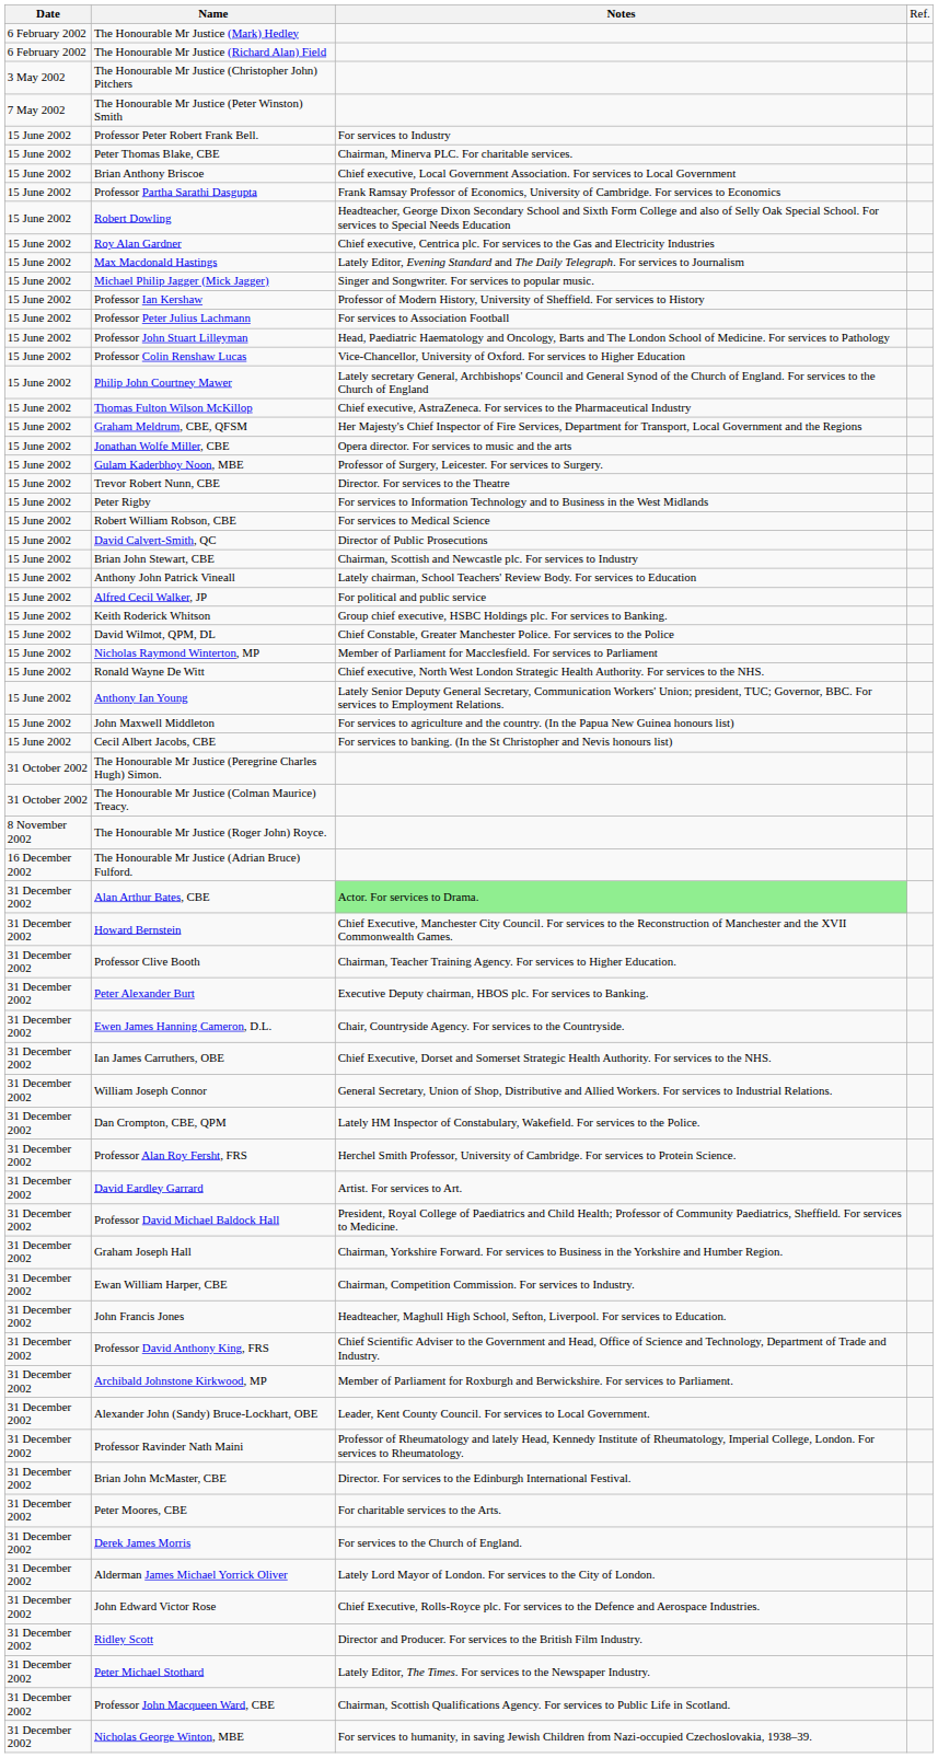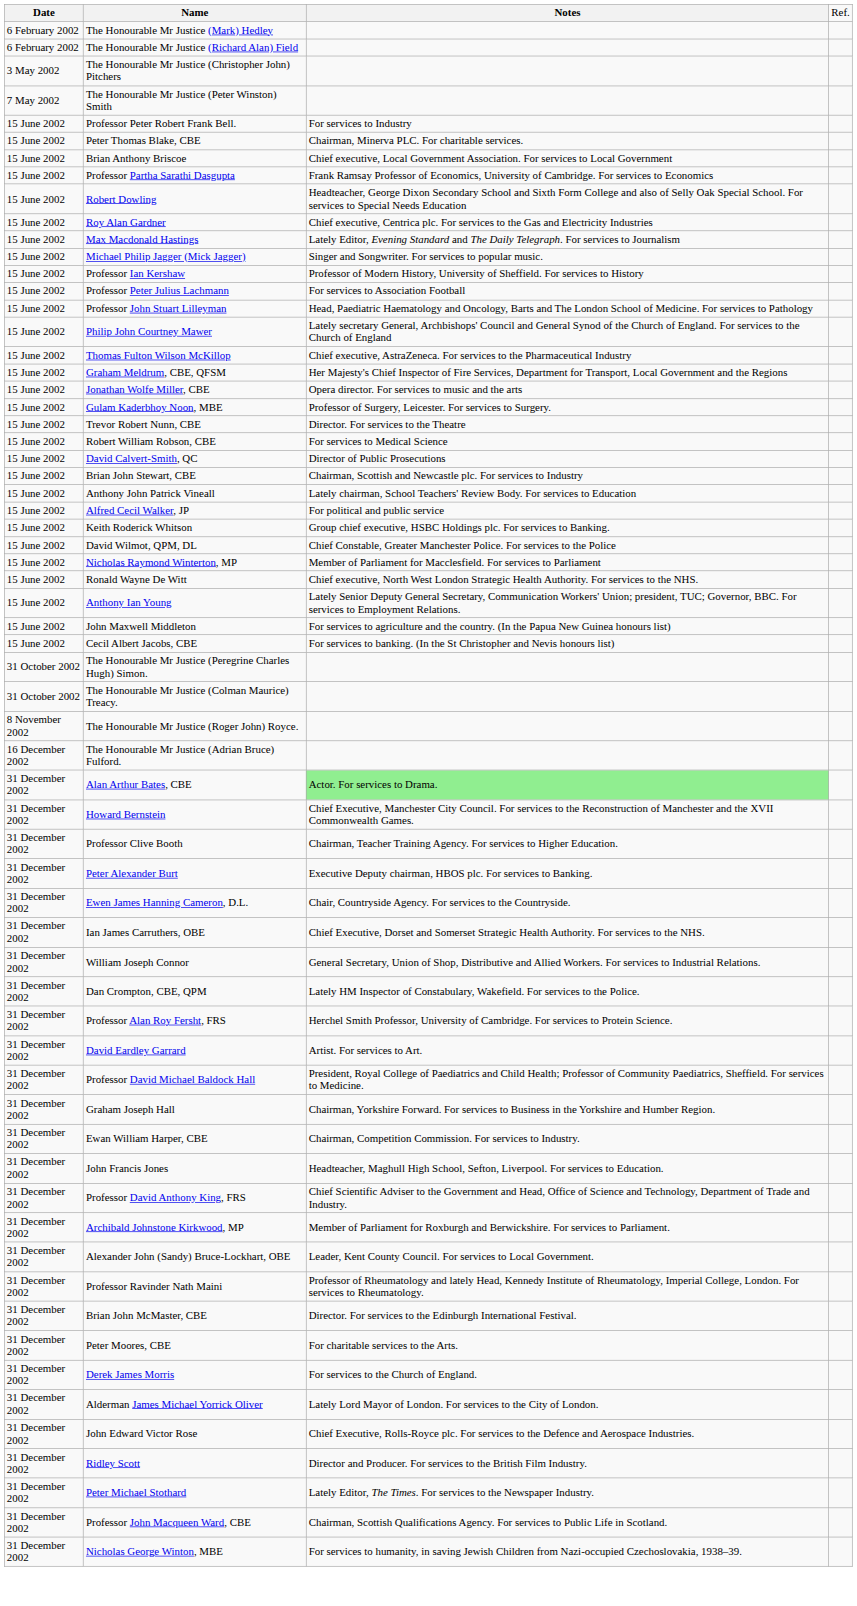- row: 15 June 2002 | Professor Colin Renshaw Lucas | Vice-Chancellor, University of Oxford. For services to Higher Education
- row: 15 June 2002 | Peter Rigby | For services to Information Technology and to Business in the West Midlands
